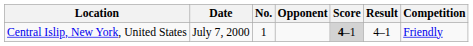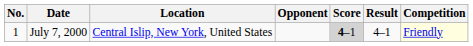columns swapped: No. <-> Location
July 7, 2000 | Competition: no background -> lightyellow background
